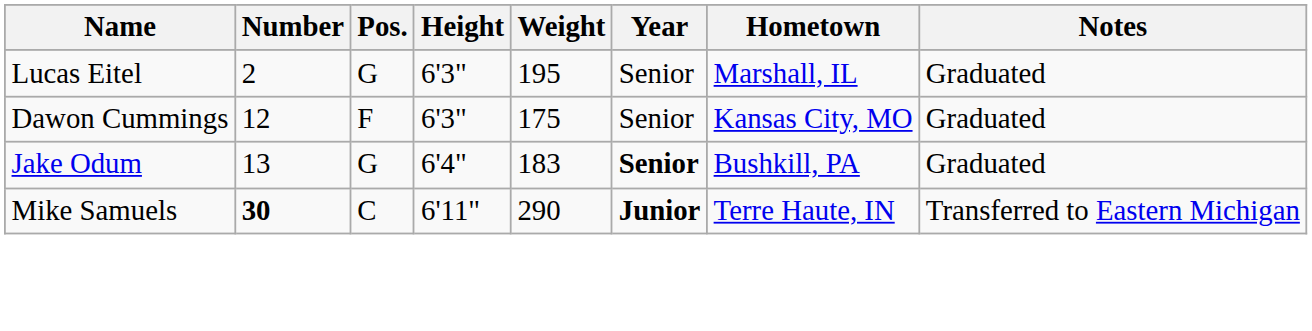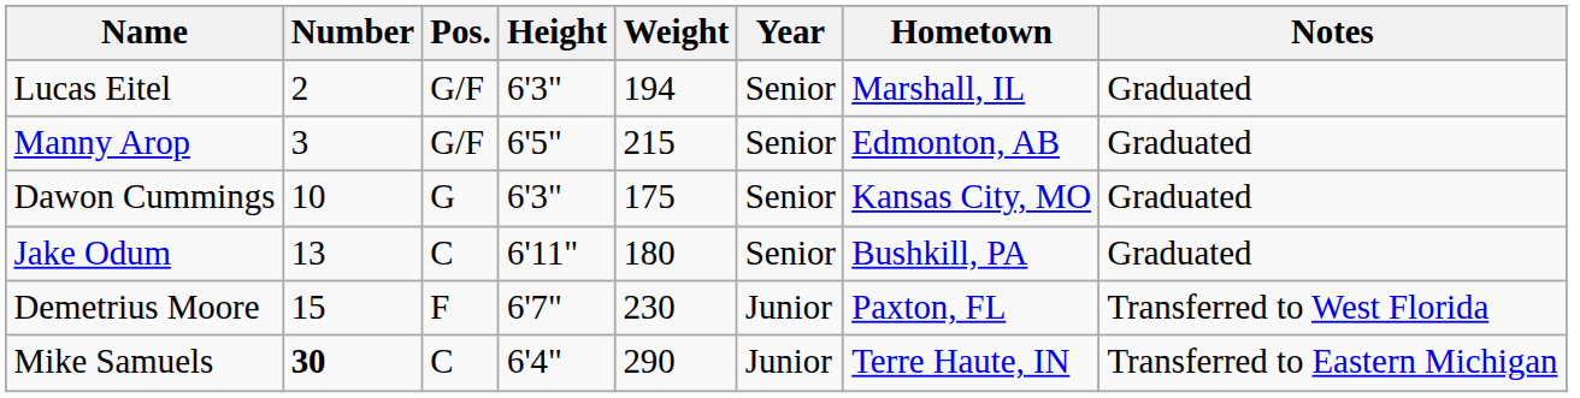Lucas Eitel | Pos.: G -> G/F
Lucas Eitel | Weight: 195 -> 194
+ row: Manny Arop | 3 | G/F | 6'5" | 215 | Senior | Edmonton, AB | Graduated
Dawon Cummings | Number: 12 -> 10
Dawon Cummings | Pos.: F -> G
Jake Odum | Pos.: G -> C
Jake Odum | Height: 6'4" -> 6'11"
Jake Odum | Weight: 183 -> 180
Jake Odum | Year: bold -> normal
+ row: Demetrius Moore | 15 | F | 6'7" | 230 | Junior | Paxton, FL | Transferred to West Florida
Mike Samuels | Height: 6'11" -> 6'4"
Mike Samuels | Year: bold -> normal
